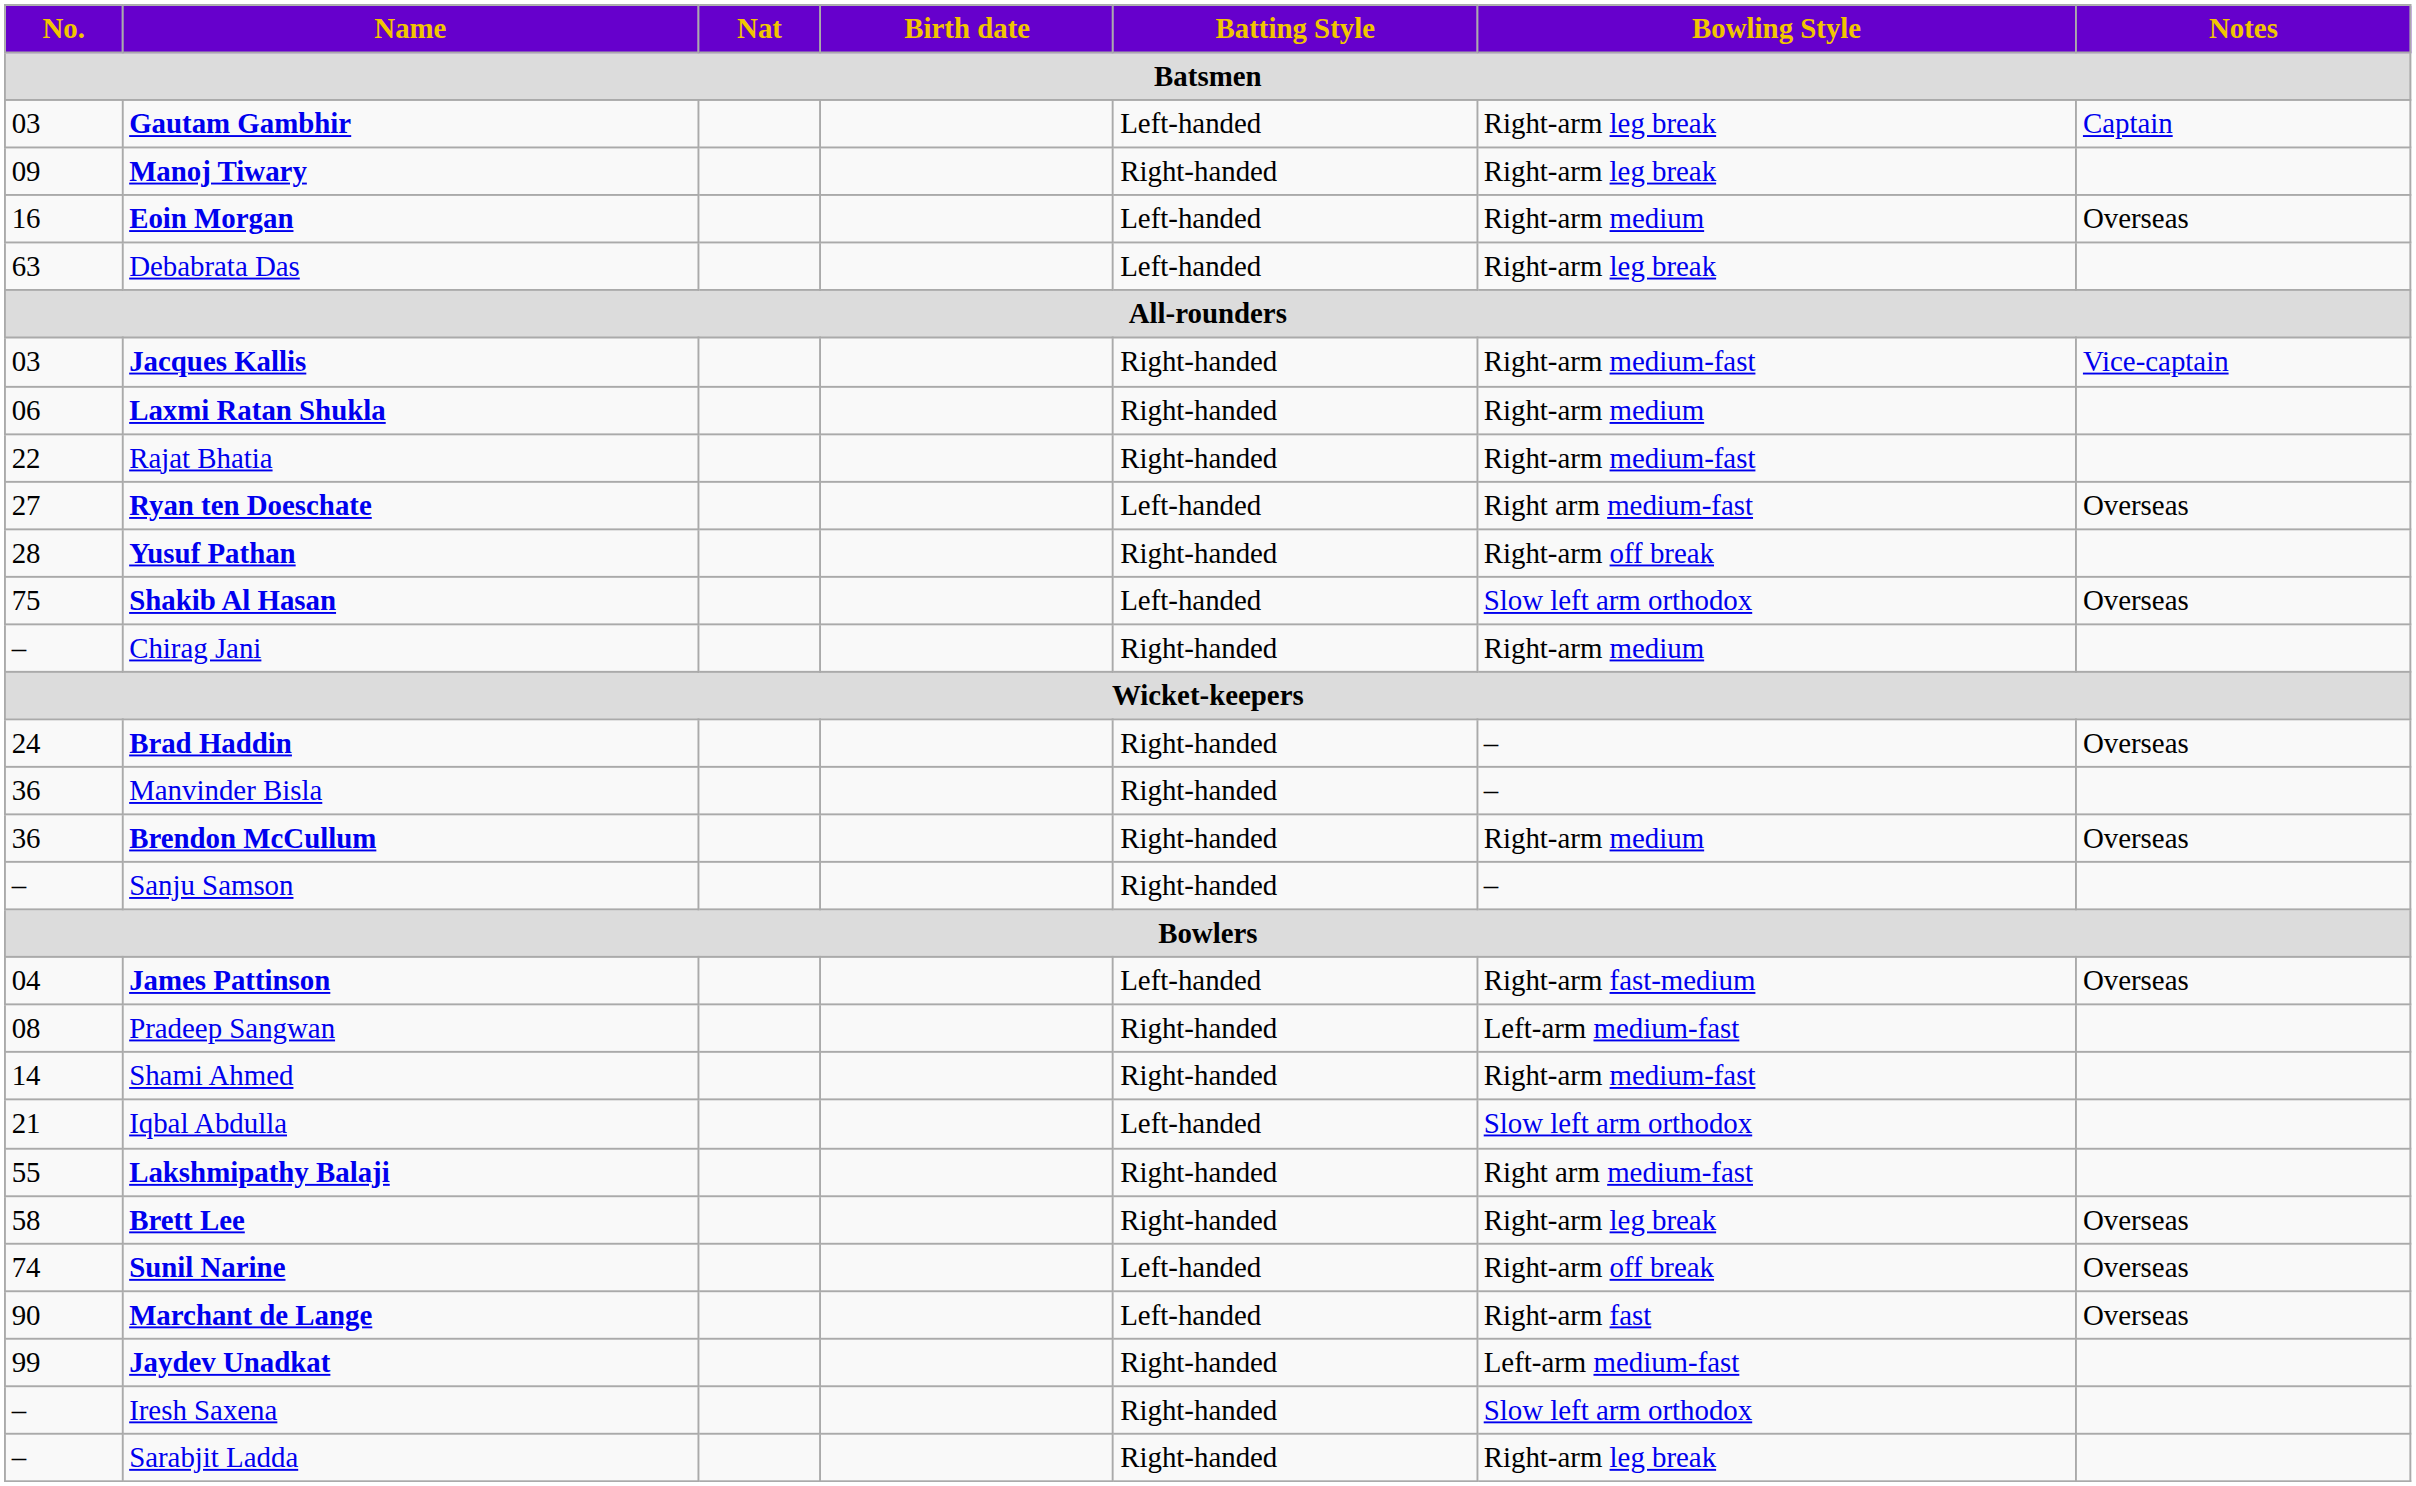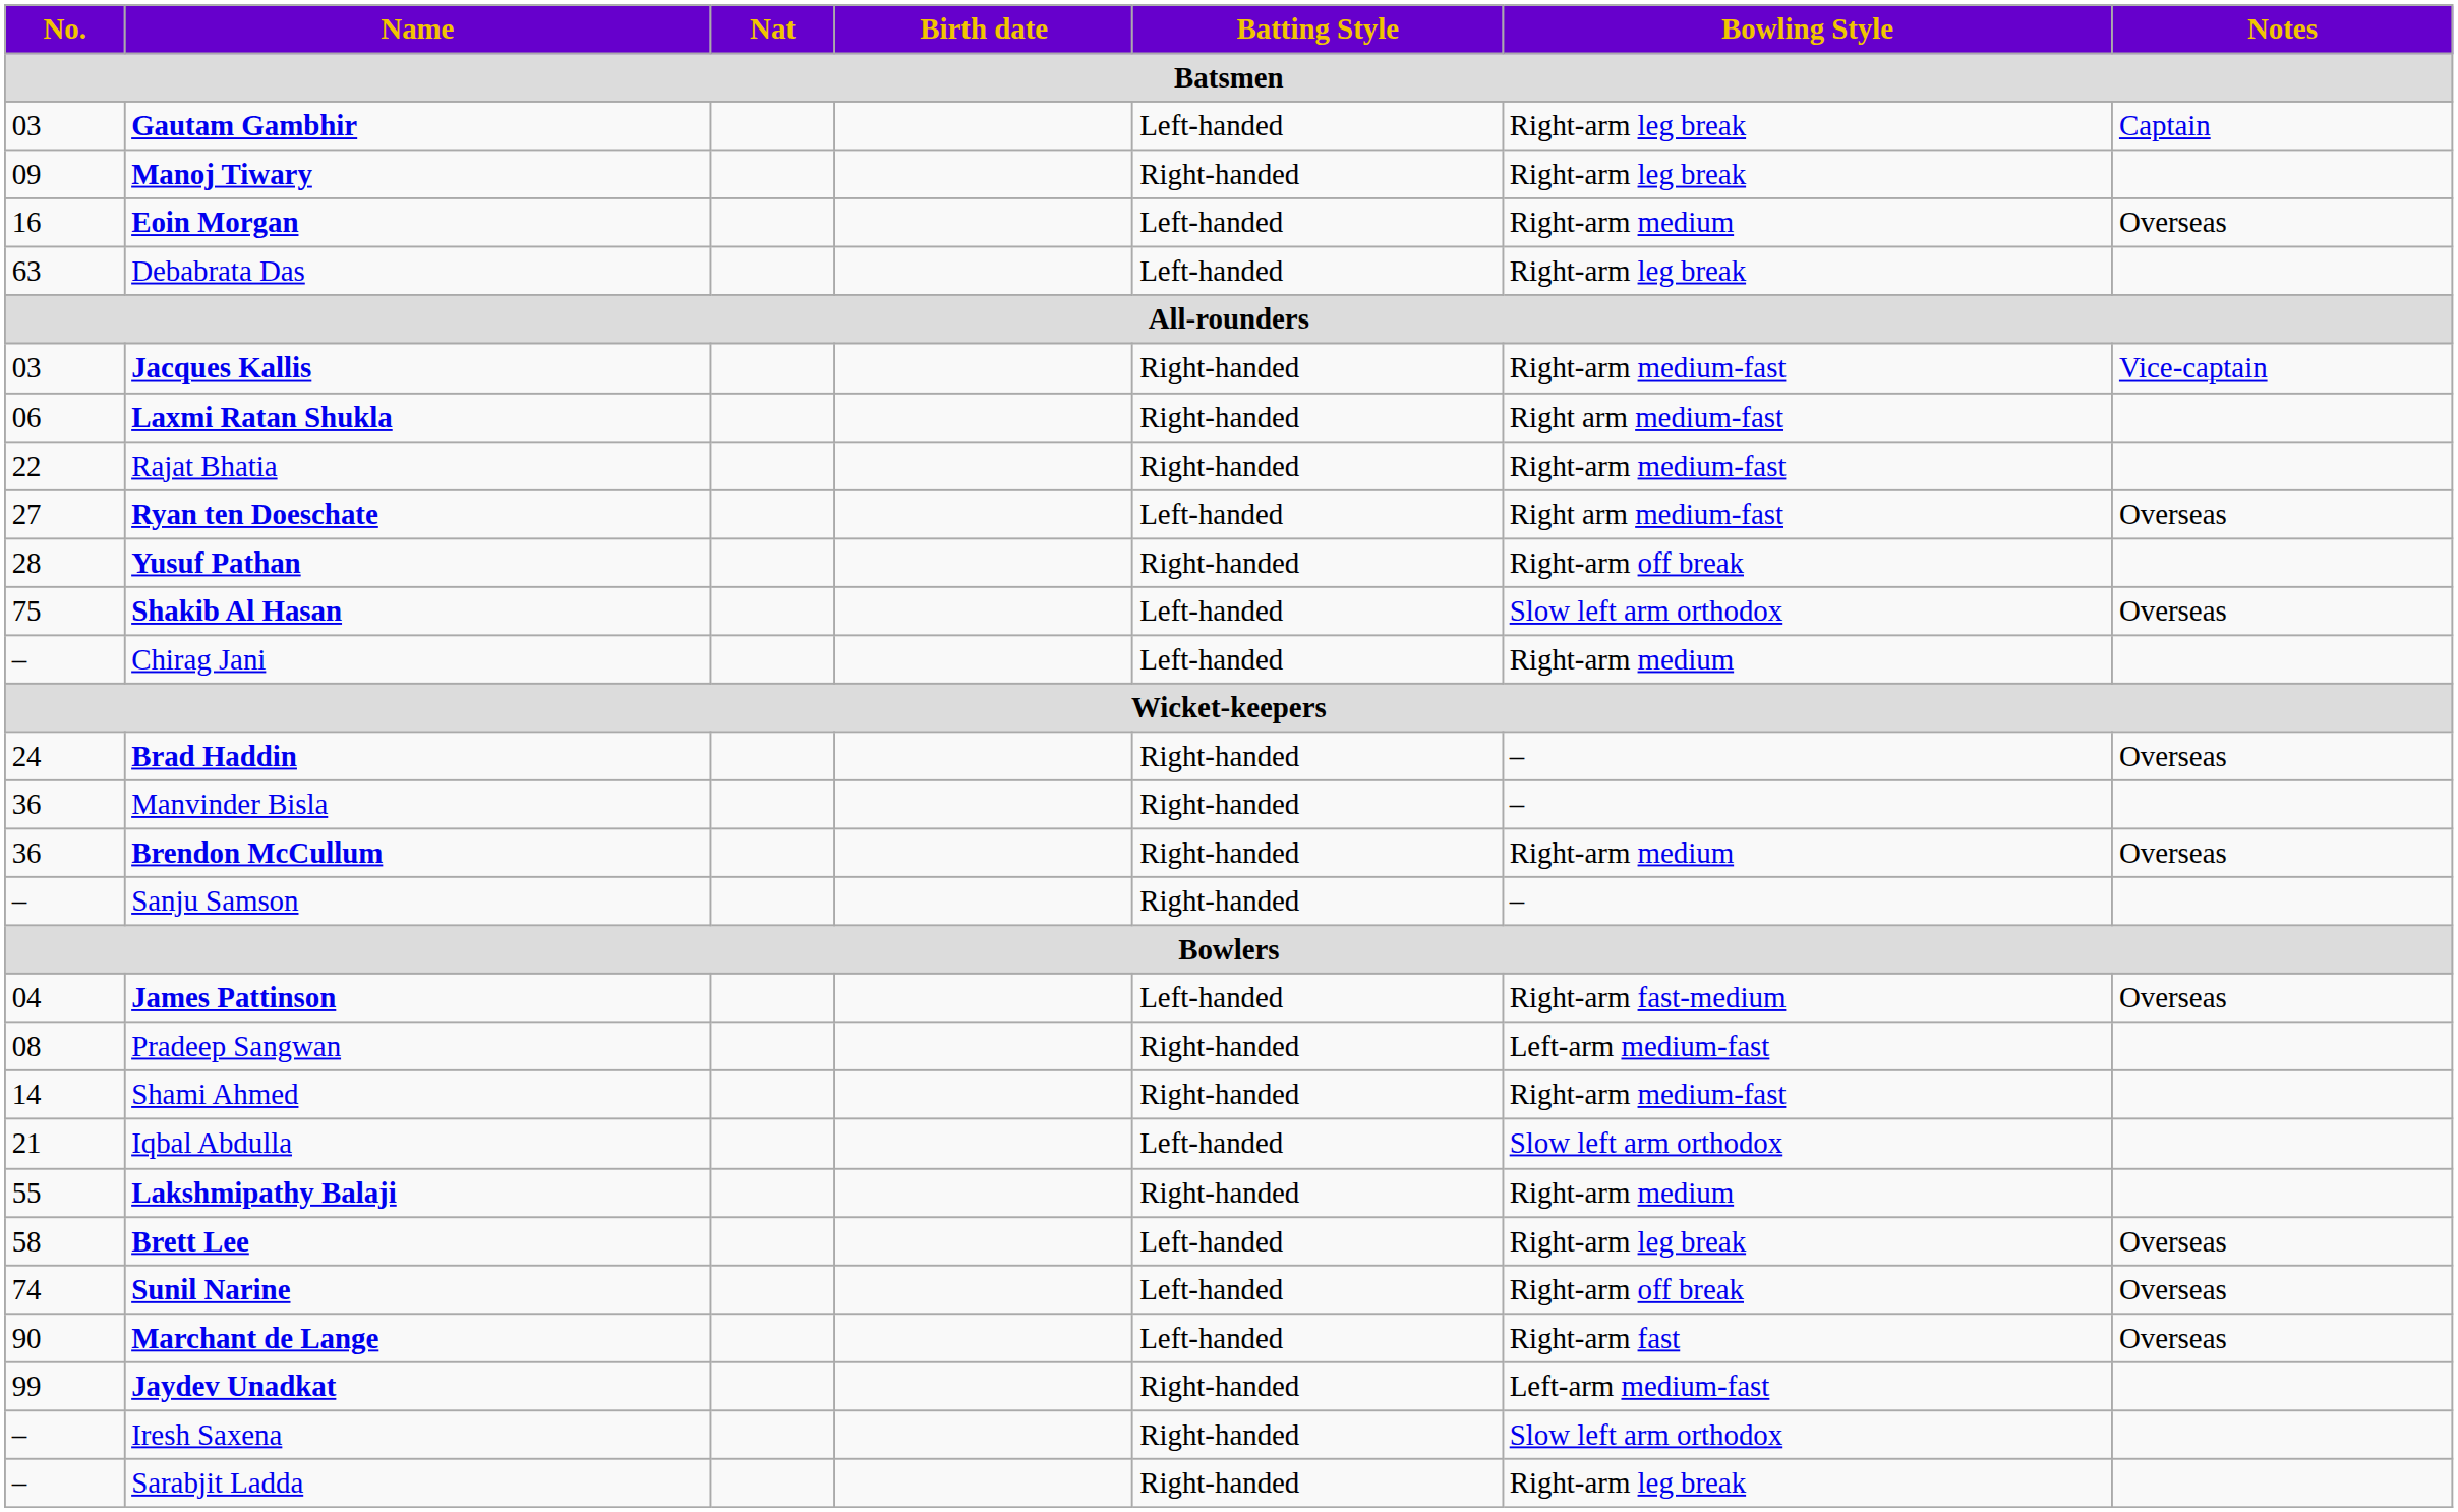Laxmi Ratan Shukla | Bowling Style: Right-arm medium -> Right arm medium-fast
Chirag Jani | Batting Style: Right-handed -> Left-handed
Lakshmipathy Balaji | Bowling Style: Right arm medium-fast -> Right-arm medium
Brett Lee | Batting Style: Right-handed -> Left-handed
